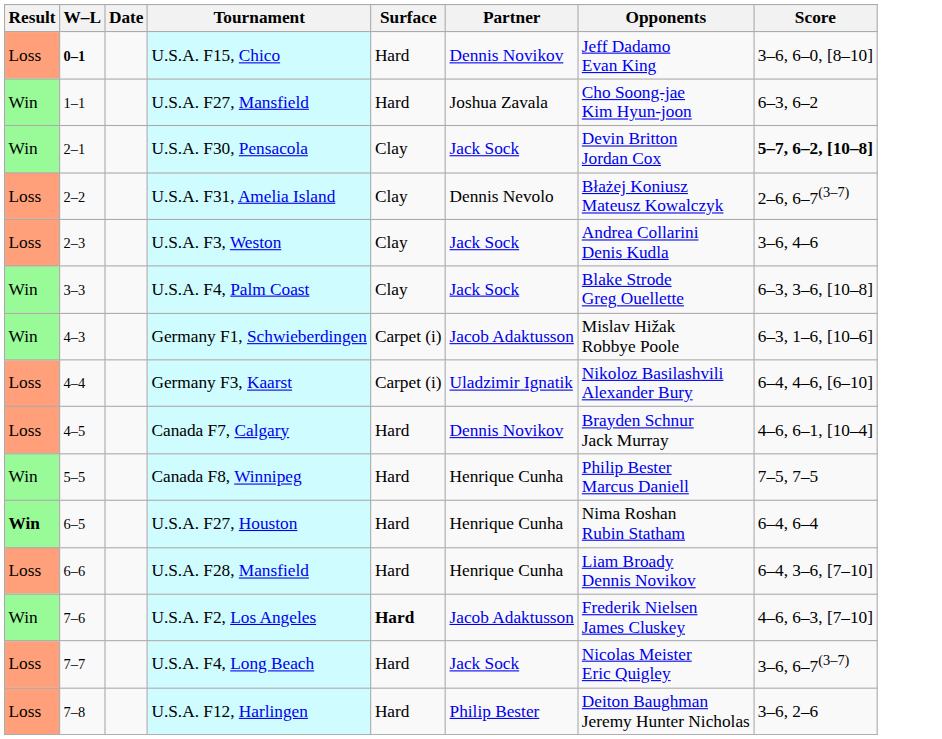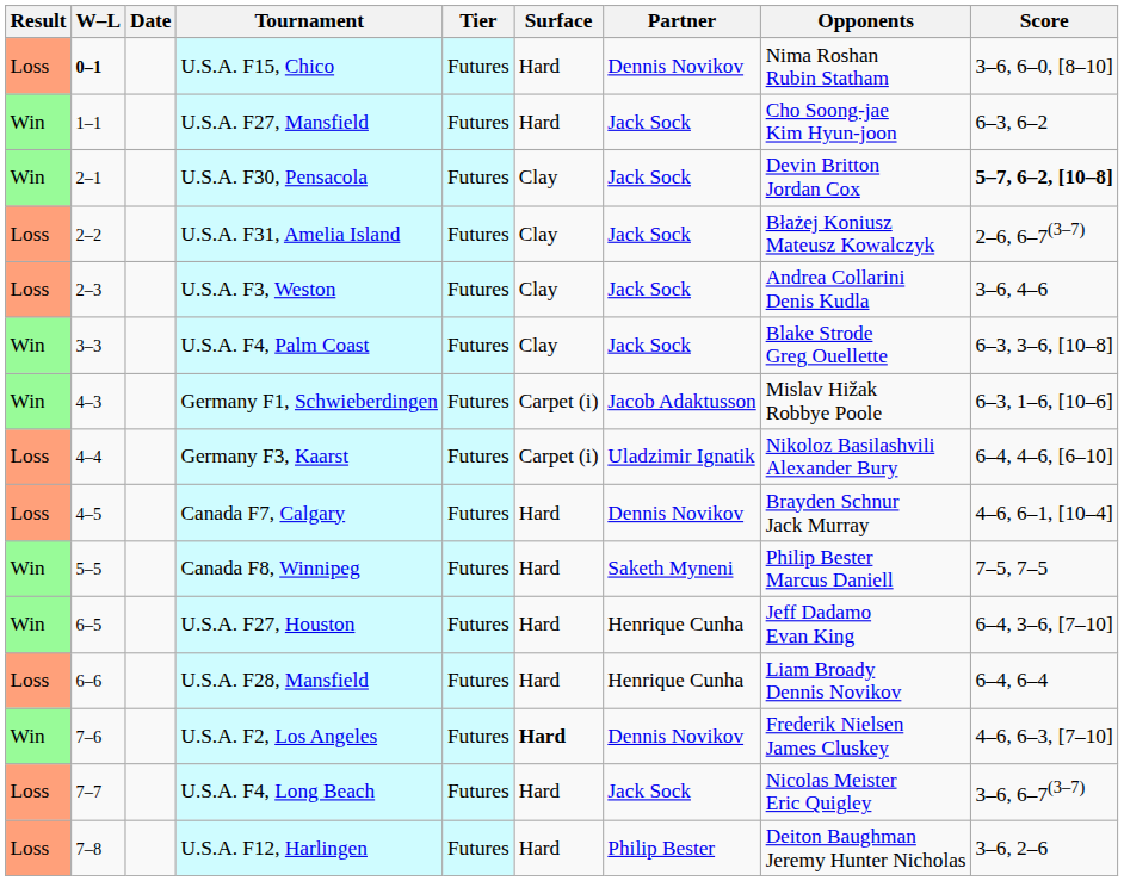+ column: Tier | Futures | Futures | Futures | Futures | Futures | Futures | Futures | Futures | Futures | Futures | Futures | Futures | Futures | Futures | Futures
U.S.A. F15, Chico | Opponents: Jeff Dadamo Evan King -> Nima Roshan Rubin Statham
U.S.A. F27, Mansfield | Partner: Joshua Zavala -> Jack Sock
U.S.A. F31, Amelia Island | Partner: Dennis Nevolo -> Jack Sock
Canada F8, Winnipeg | Partner: Henrique Cunha -> Saketh Myneni
U.S.A. F27, Houston | Result: bold -> normal
U.S.A. F27, Houston | Opponents: Nima Roshan Rubin Statham -> Jeff Dadamo Evan King
U.S.A. F27, Houston | Score: 6–4, 6–4 -> 6–4, 3–6, [7–10]
U.S.A. F28, Mansfield | Score: 6–4, 3–6, [7–10] -> 6–4, 6–4
U.S.A. F2, Los Angeles | Partner: Jacob Adaktusson -> Dennis Novikov
